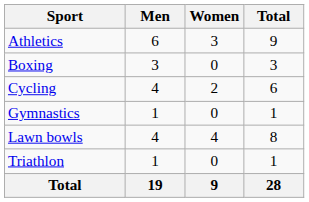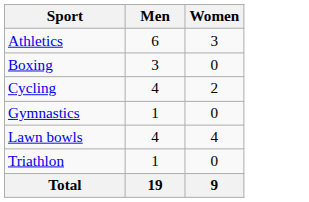- column: Total | 9 | 3 | 6 | 1 | 8 | 1 | 28
